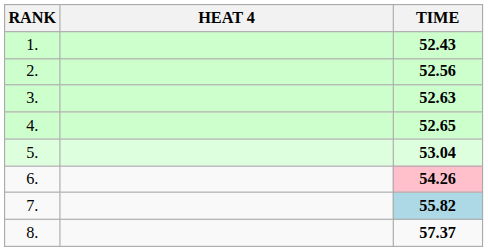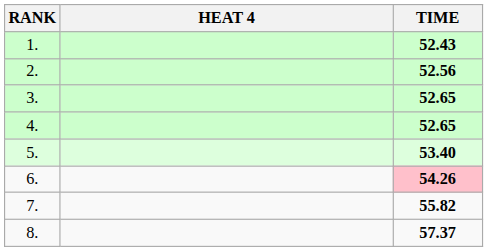3. | TIME: 52.63 -> 52.65
5. | TIME: 53.04 -> 53.40
7. | TIME: lightblue background -> no background
